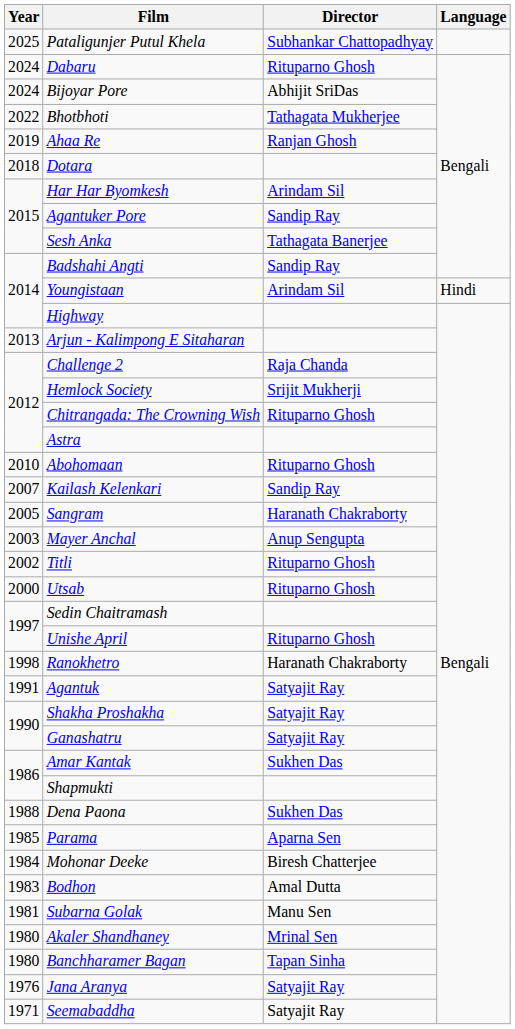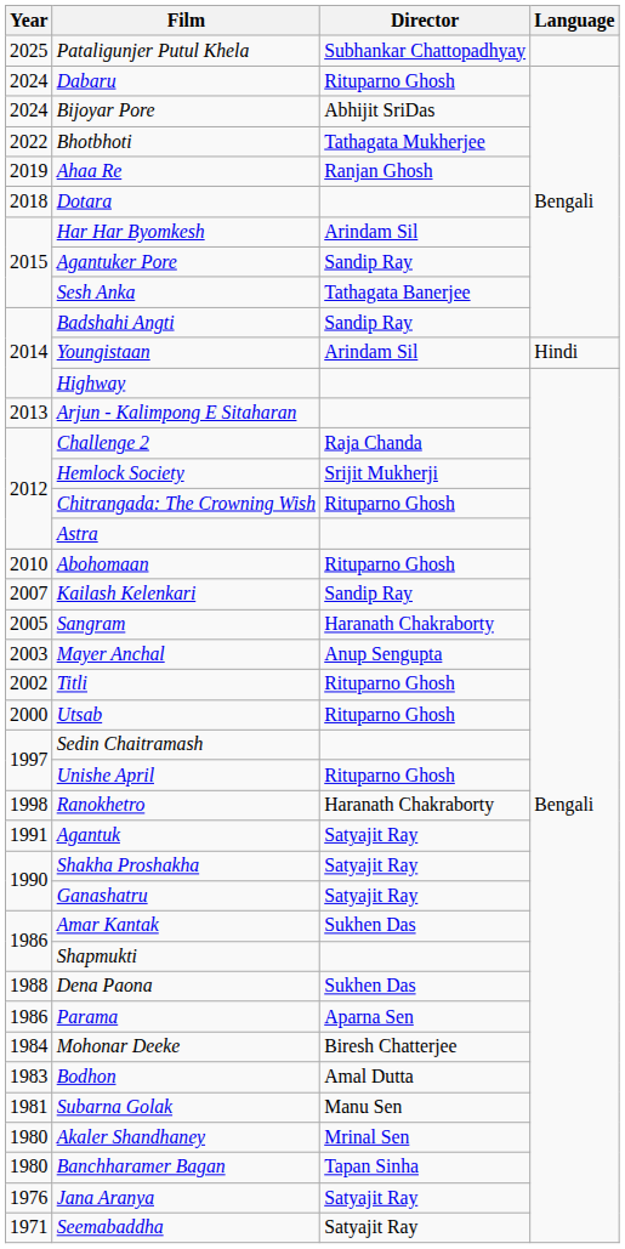Parama | Year: 1985 -> 1986
